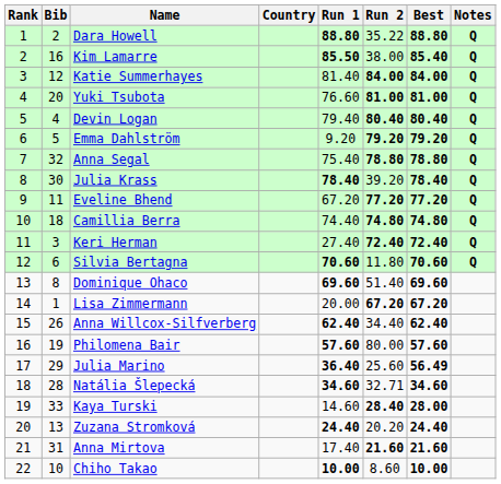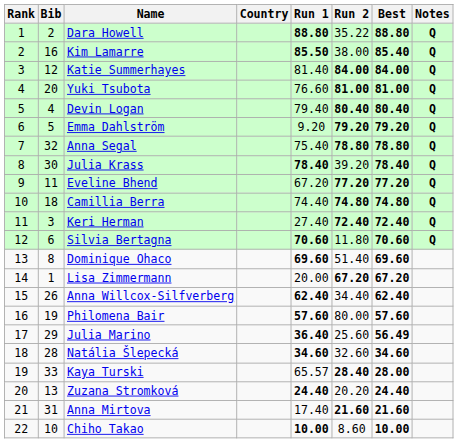Natália Šlepecká | Run 2: 32.71 -> 32.60
Kaya Turski | Run 1: 14.60 -> 65.57
